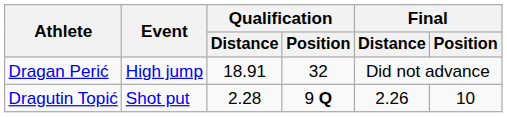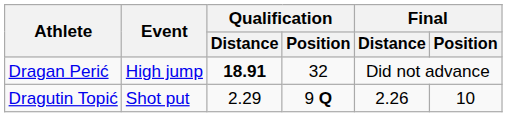Dragan Perić | Qualification / Distance: normal -> bold
Dragutin Topić | Qualification / Distance: 2.28 -> 2.29
